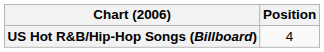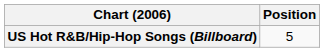US Hot R&B/Hip-Hop Songs (Billboard) | Position: 4 -> 5
